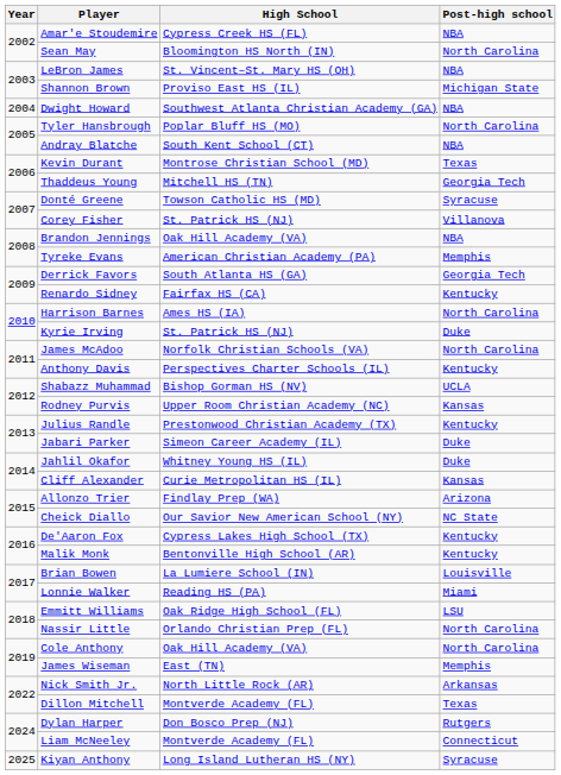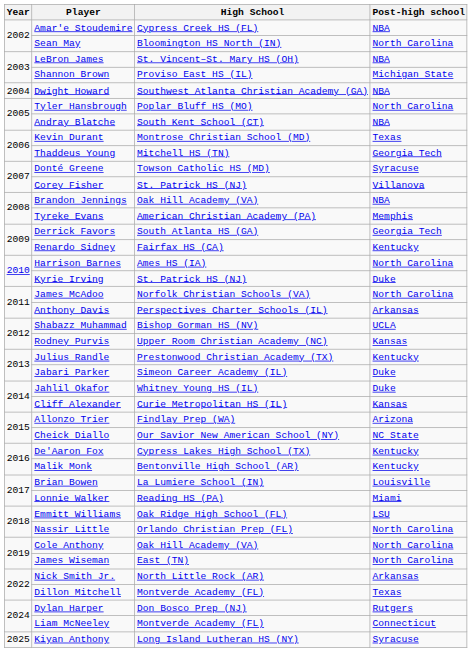Anthony Davis | Post-high school: Kentucky -> Arkansas
James Wiseman | Post-high school: Memphis -> North Carolina
